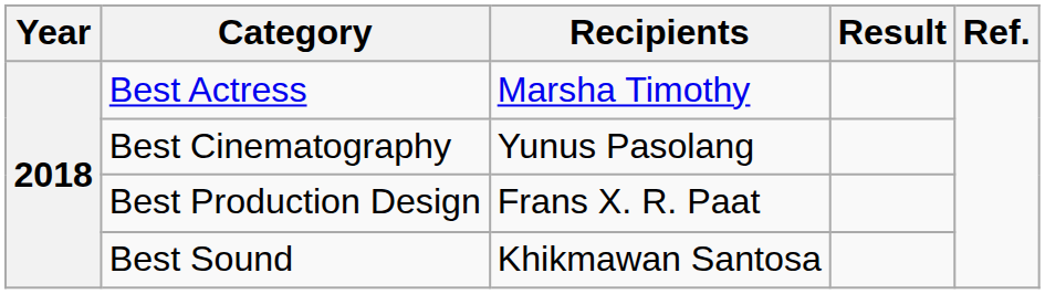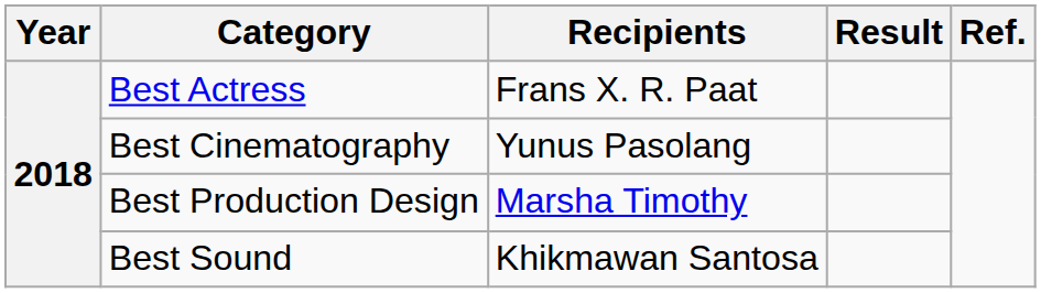Best Actress | Recipients: Marsha Timothy -> Frans X. R. Paat
Best Production Design | Recipients: Frans X. R. Paat -> Marsha Timothy
